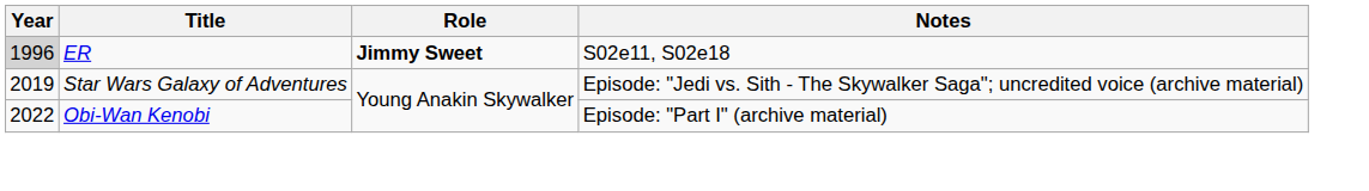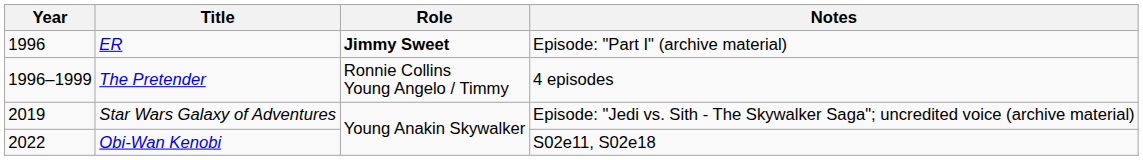ER | Year: lightgrey background -> no background
ER | Notes: S02e11, S02e18 -> Episode: "Part I" (archive material)
+ row: 1996–1999 | The Pretender | Ronnie Collins Young Angelo / Timmy | 4 episodes
Obi-Wan Kenobi | Notes: Episode: "Part I" (archive material) -> S02e11, S02e18
